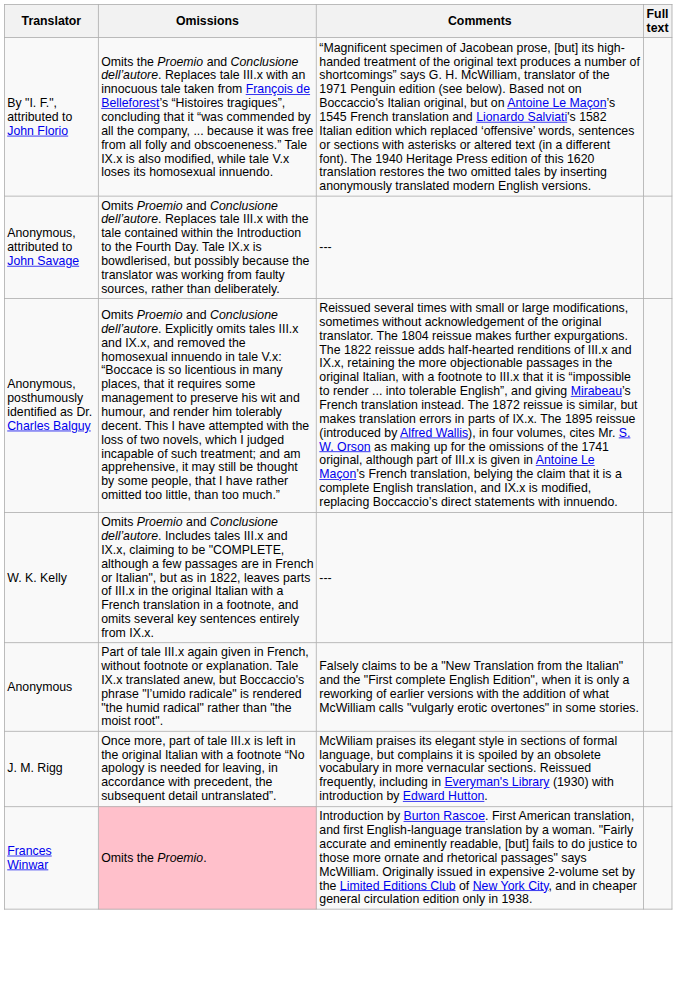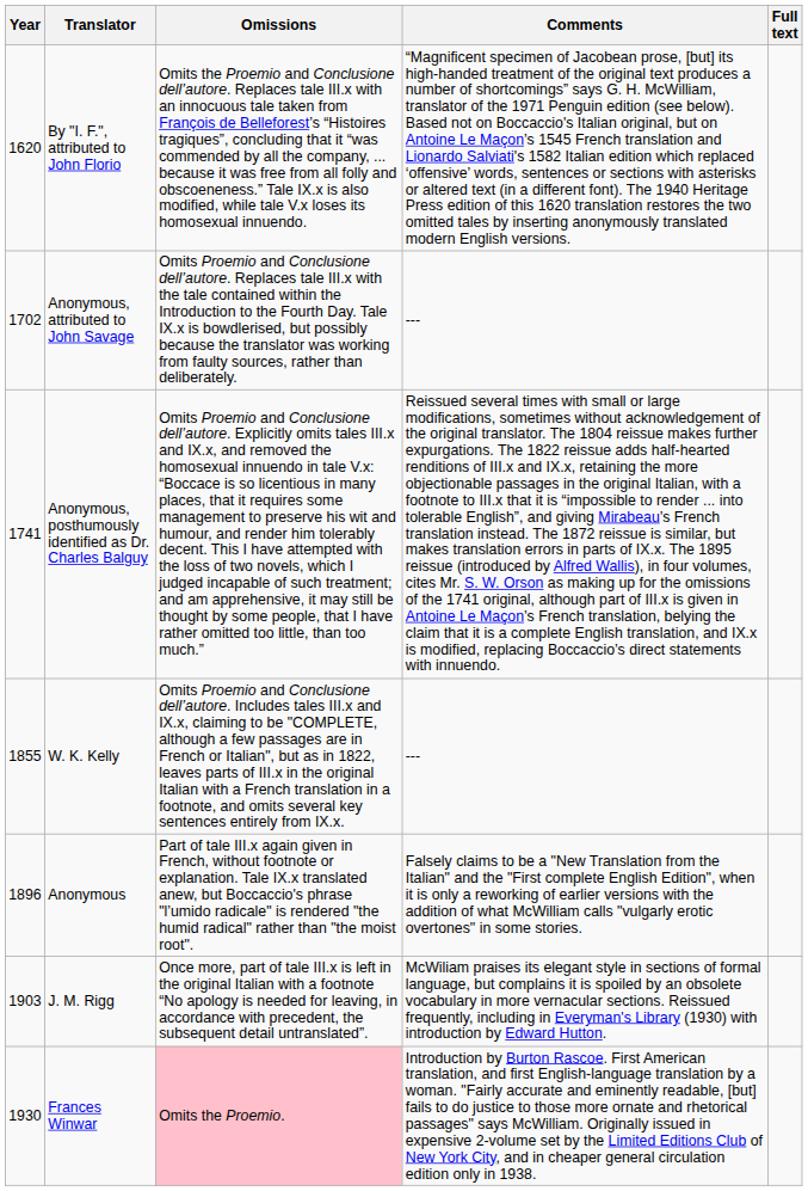+ column: Year | 1620 | 1702 | 1741 | 1855 | 1896 | 1903 | 1930
